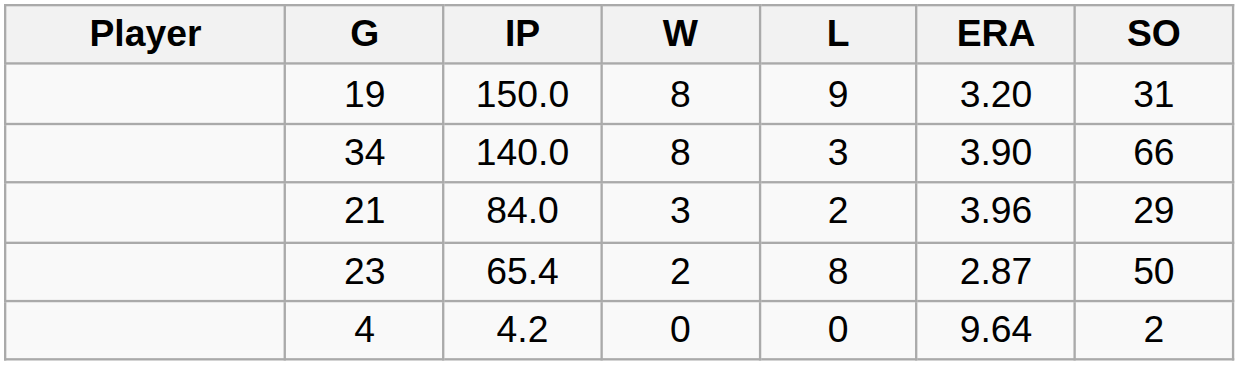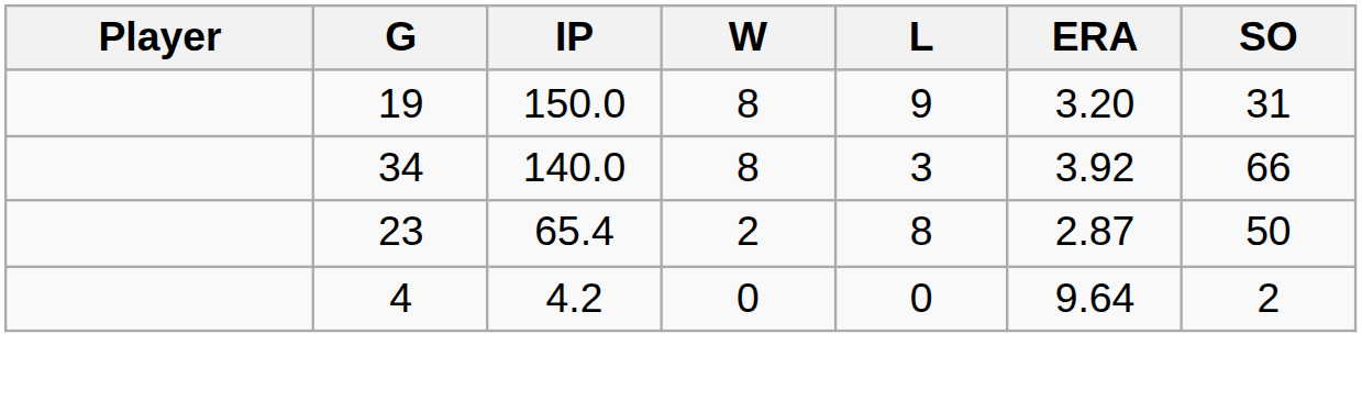34 | ERA: 3.90 -> 3.92
- row: 21 | 84.0 | 3 | 2 | 3.96 | 29
